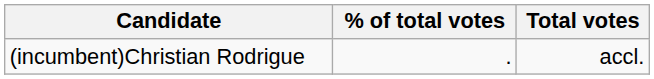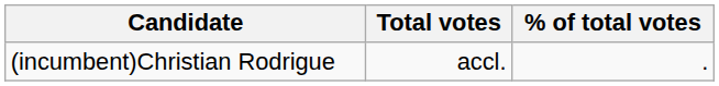columns swapped: Total votes <-> % of total votes
